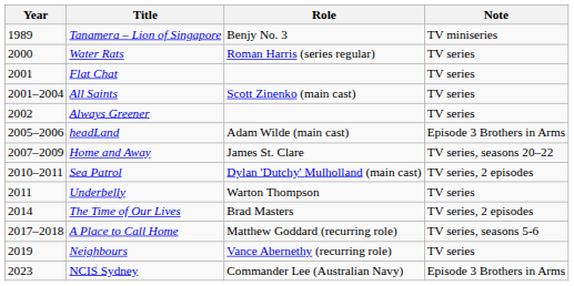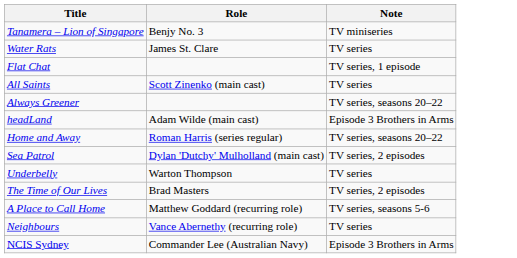- column: Year | 1989 | 2000 | 2001 | 2001–2004 | 2002 | 2005–2006 | 2007–2009 | 2010–2011 | 2011 | 2014 | 2017–2018 | 2019 | 2023
Water Rats | Role: Roman Harris (series regular) -> James St. Clare
Flat Chat | Note: TV series -> TV series, 1 episode
Always Greener | Note: TV series -> TV series, seasons 20–22
Home and Away | Role: James St. Clare -> Roman Harris (series regular)
